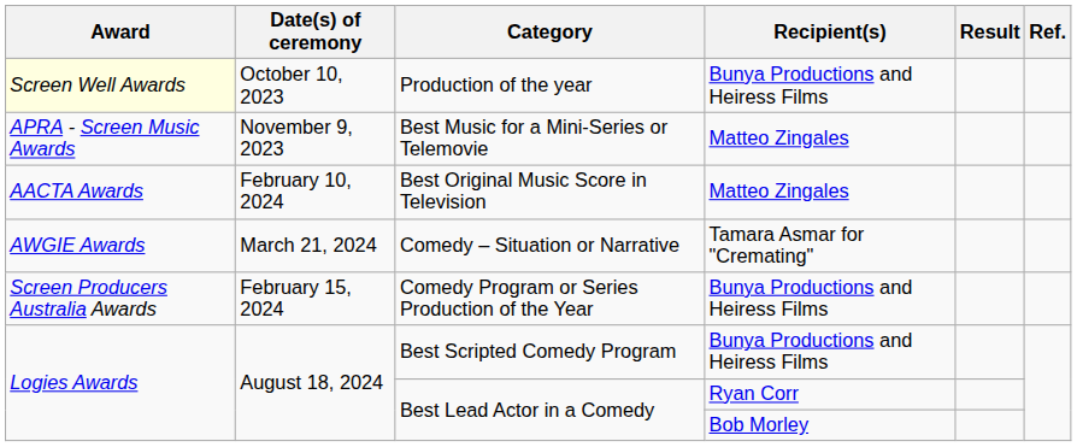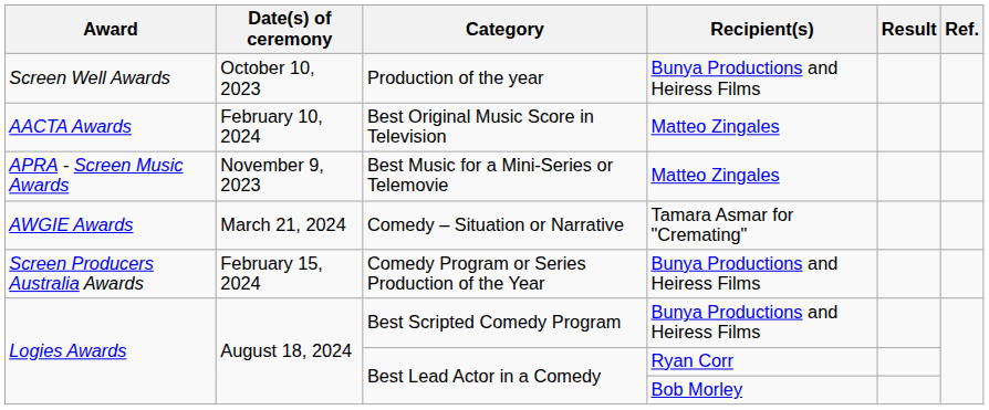Production of the year | Award: lightyellow background -> no background
rows swapped: Best Music for a Mini-Series or Telemovie <-> Best Original Music Score in Television
